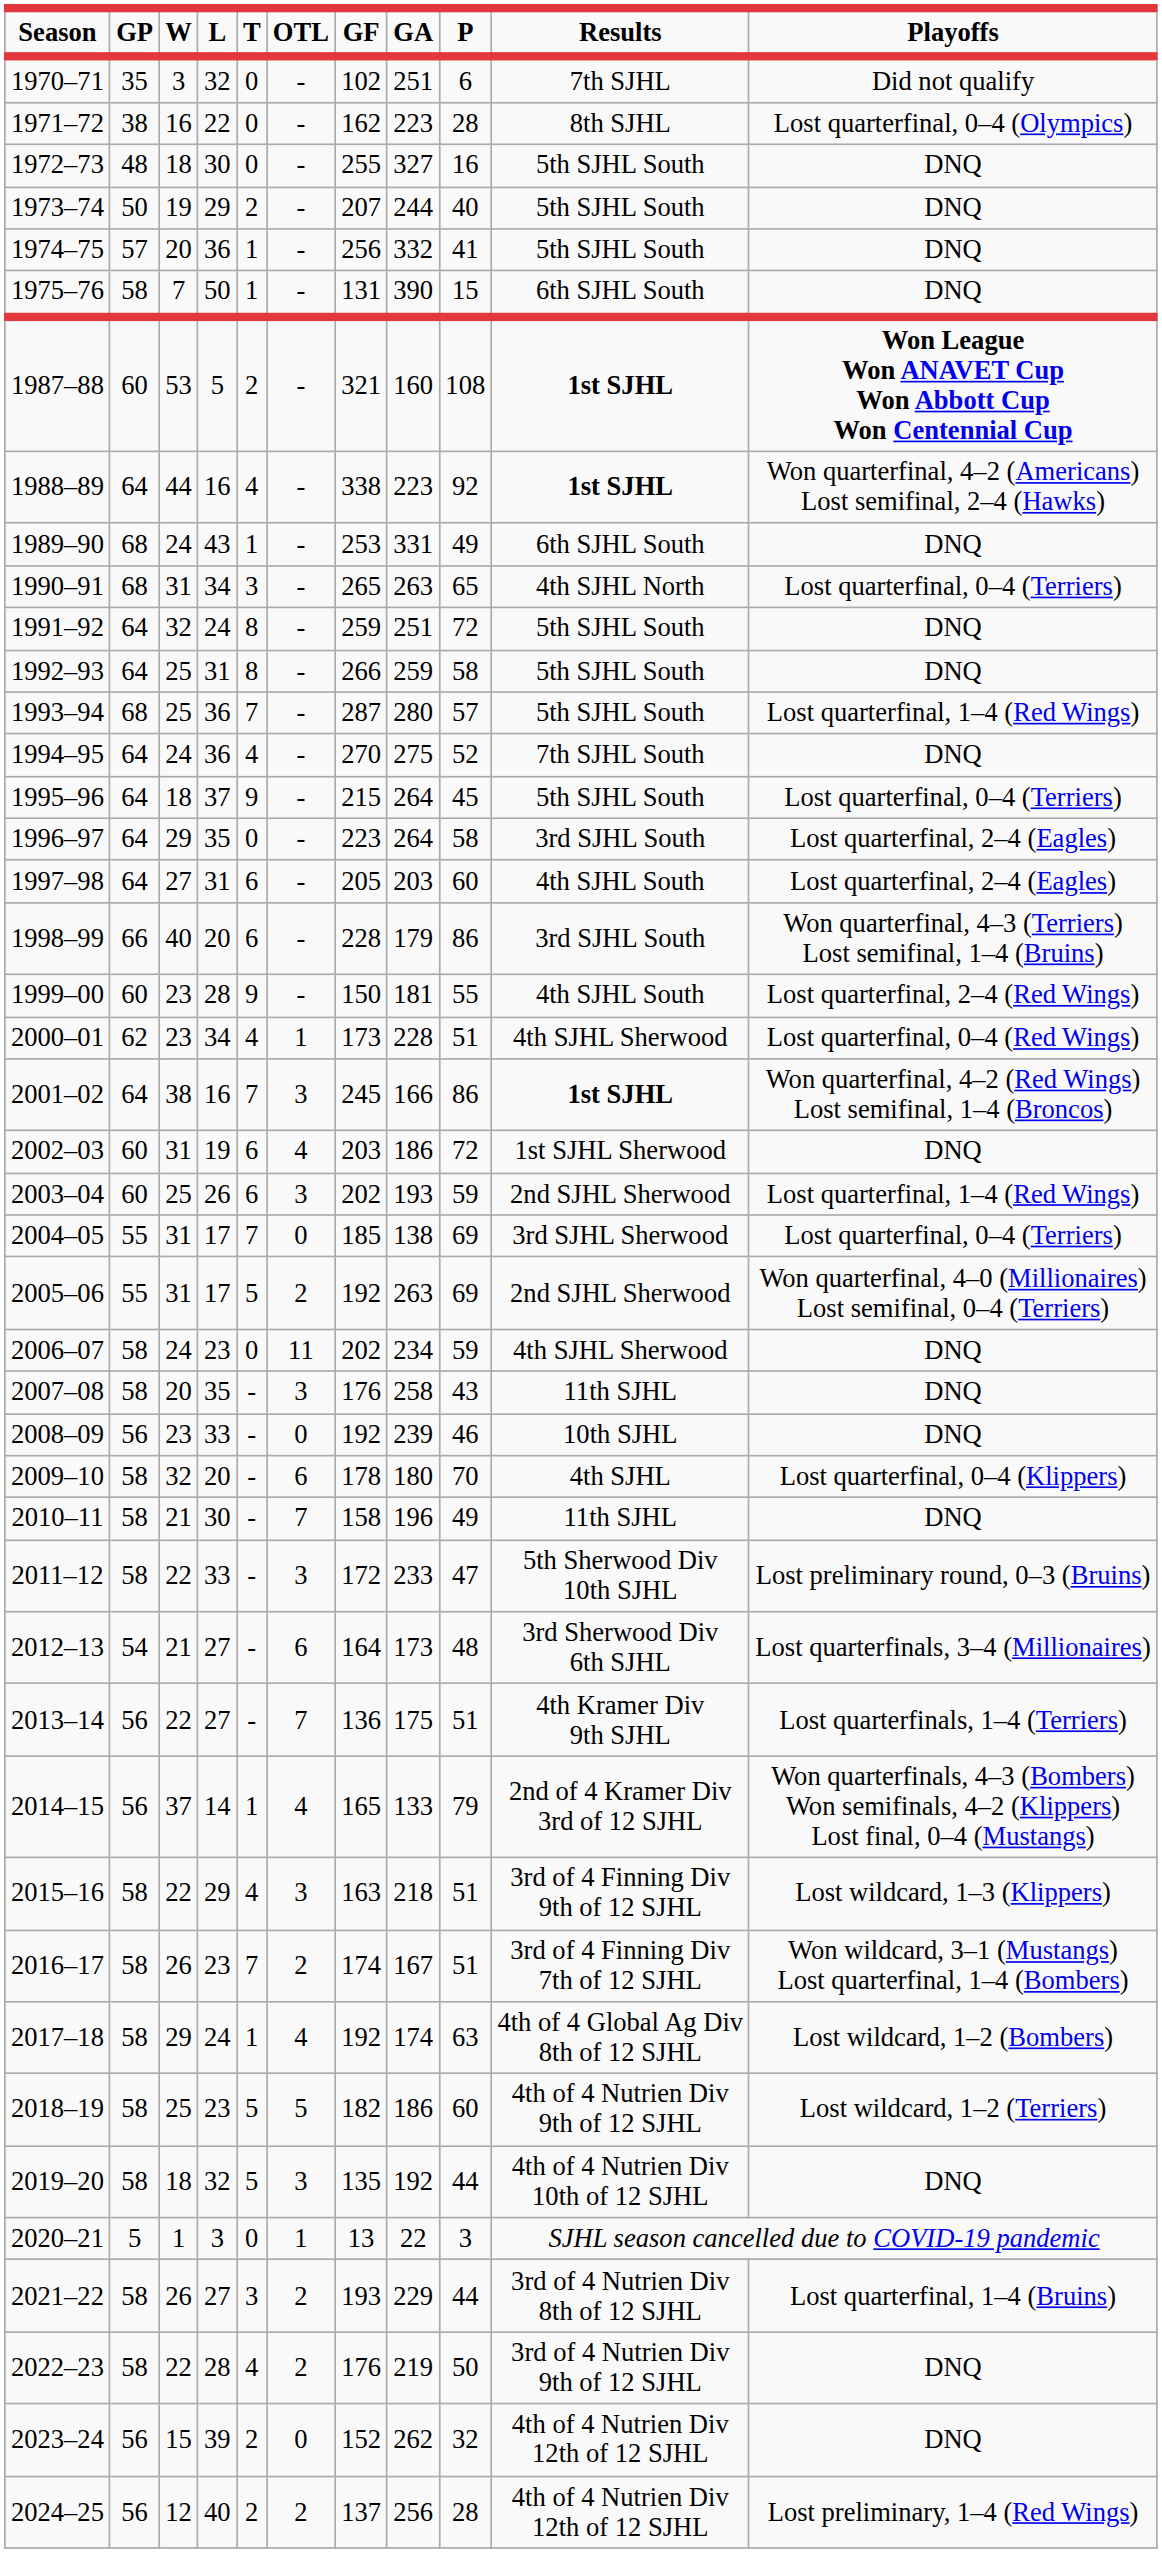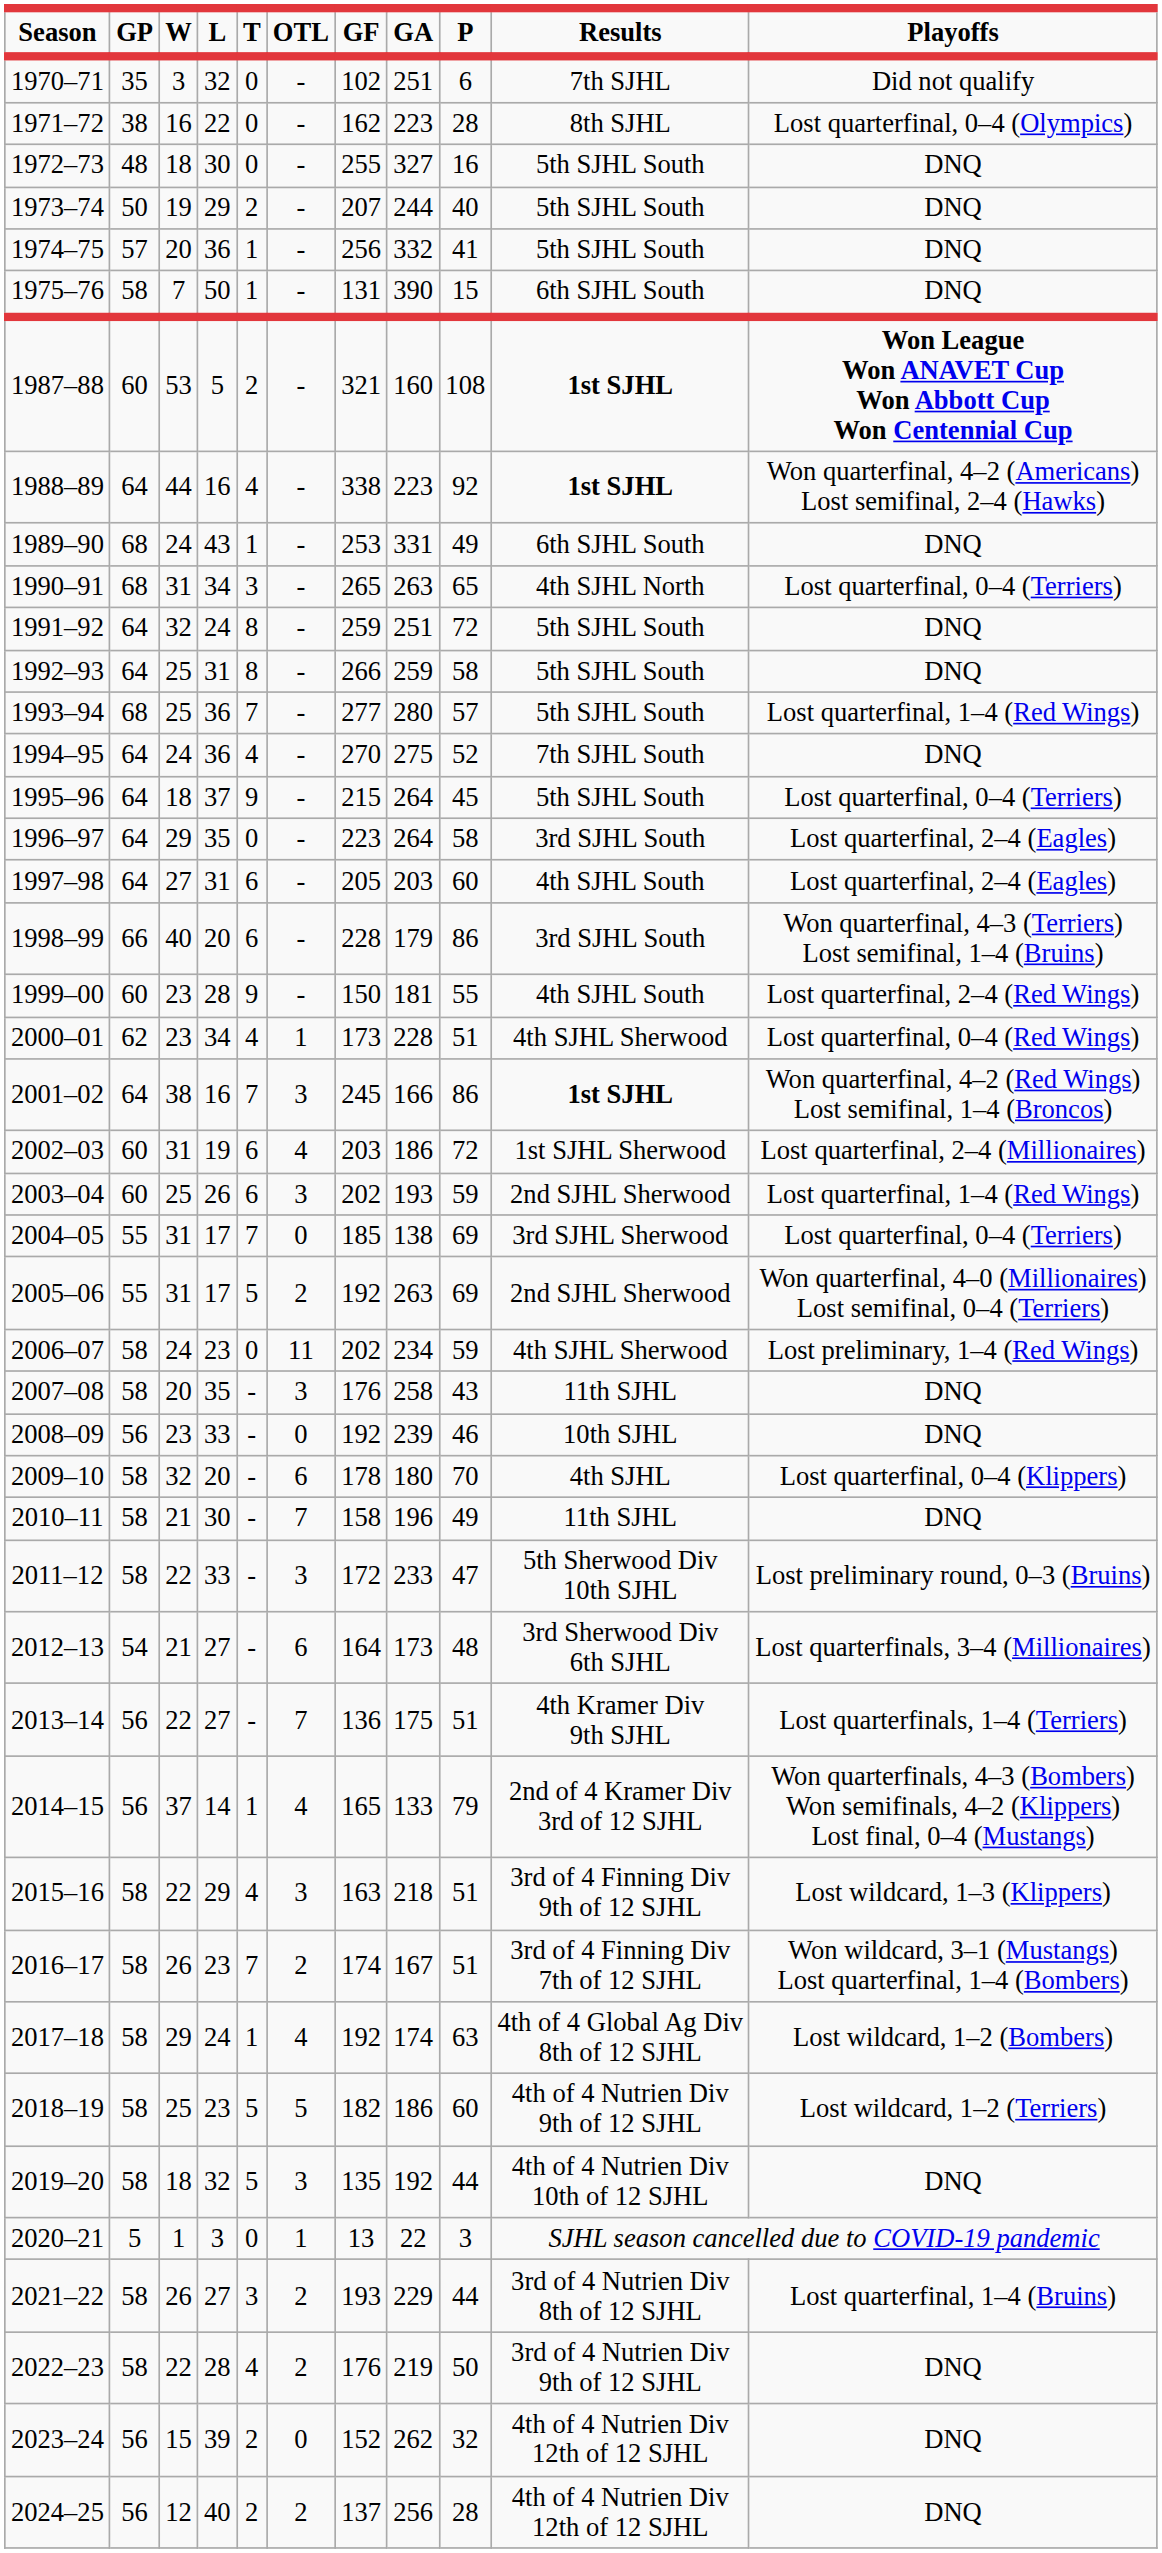1993–94 | GF: 287 -> 277
2002–03 | Playoffs: DNQ -> Lost quarterfinal, 2–4 (Millionaires)
2006–07 | Playoffs: DNQ -> Lost preliminary, 1–4 (Red Wings)
2024–25 | Playoffs: Lost preliminary, 1–4 (Red Wings) -> DNQ
